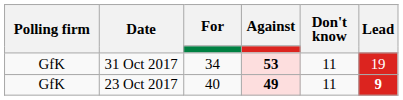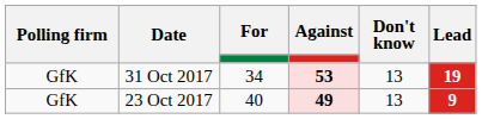31 Oct 2017 | Don't know: 11 -> 13
31 Oct 2017 | Lead: normal -> bold
23 Oct 2017 | Don't know: 11 -> 13
